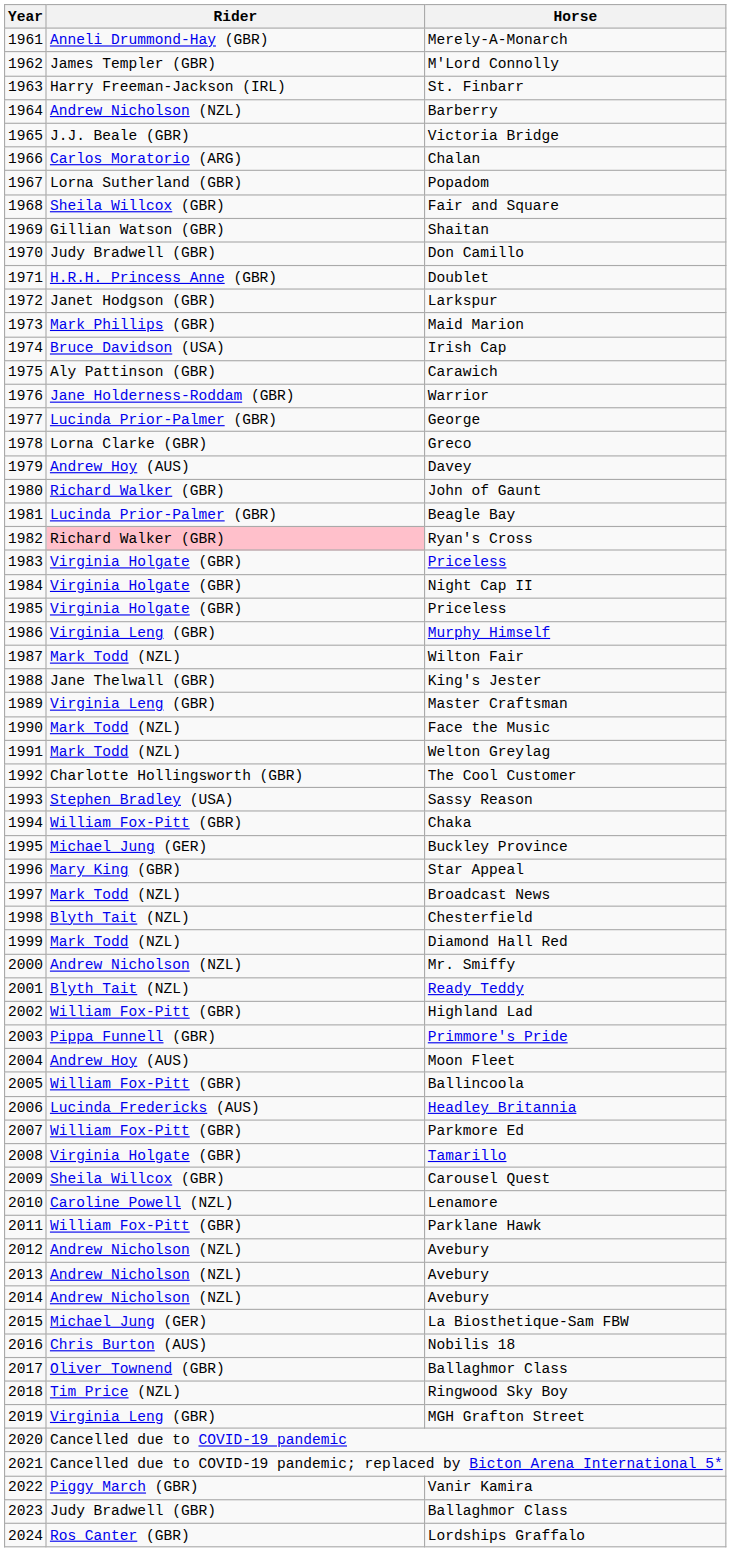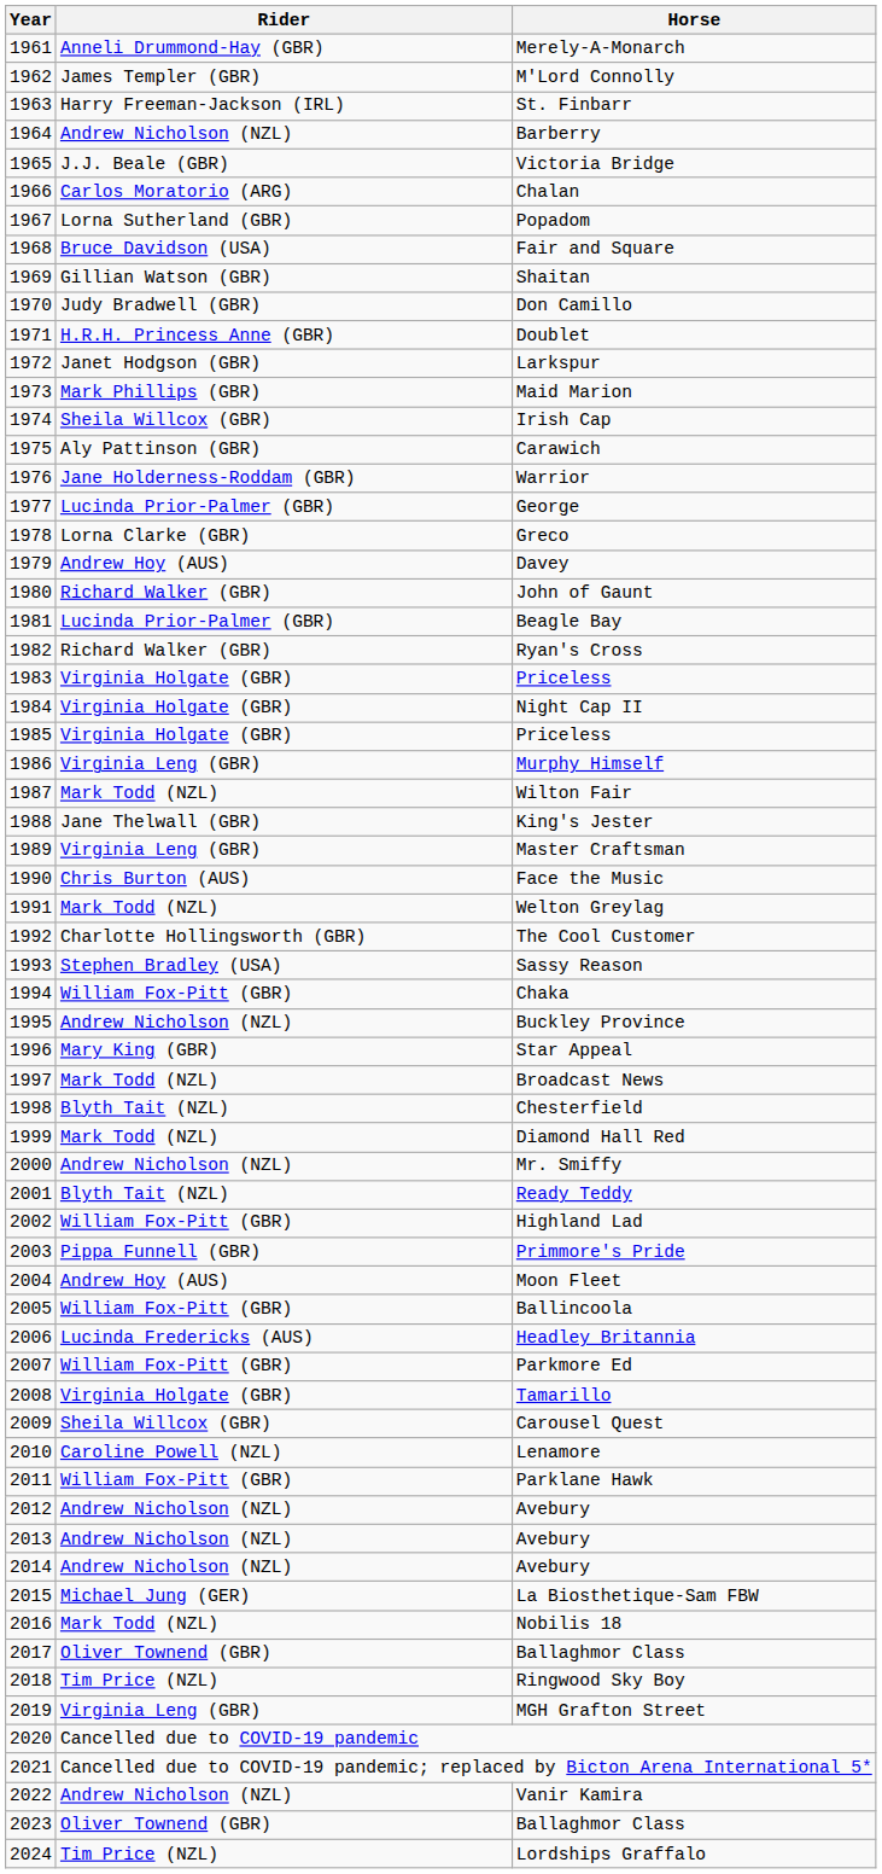Fair and Square | Rider: Sheila Willcox (GBR) -> Bruce Davidson (USA)
Irish Cap | Rider: Bruce Davidson (USA) -> Sheila Willcox (GBR)
Ryan's Cross | Rider: pink background -> no background
Face the Music | Rider: Mark Todd (NZL) -> Chris Burton (AUS)
Buckley Province | Rider: Michael Jung (GER) -> Andrew Nicholson (NZL)
Nobilis 18 | Rider: Chris Burton (AUS) -> Mark Todd (NZL)
Vanir Kamira | Rider: Piggy March (GBR) -> Andrew Nicholson (NZL)
2023 / Ballaghmor Class | Rider: Judy Bradwell (GBR) -> Oliver Townend (GBR)
Lordships Graffalo | Rider: Ros Canter (GBR) -> Tim Price (NZL)
